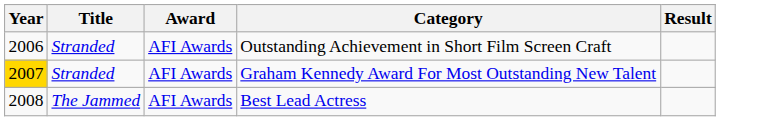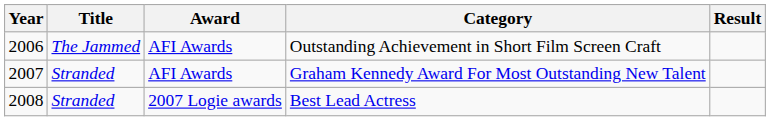Outstanding Achievement in Short Film Screen Craft | Title: Stranded -> The Jammed
Graham Kennedy Award For Most Outstanding New Talent | Year: gold background -> no background
Best Lead Actress | Title: The Jammed -> Stranded
Best Lead Actress | Award: AFI Awards -> 2007 Logie awards
